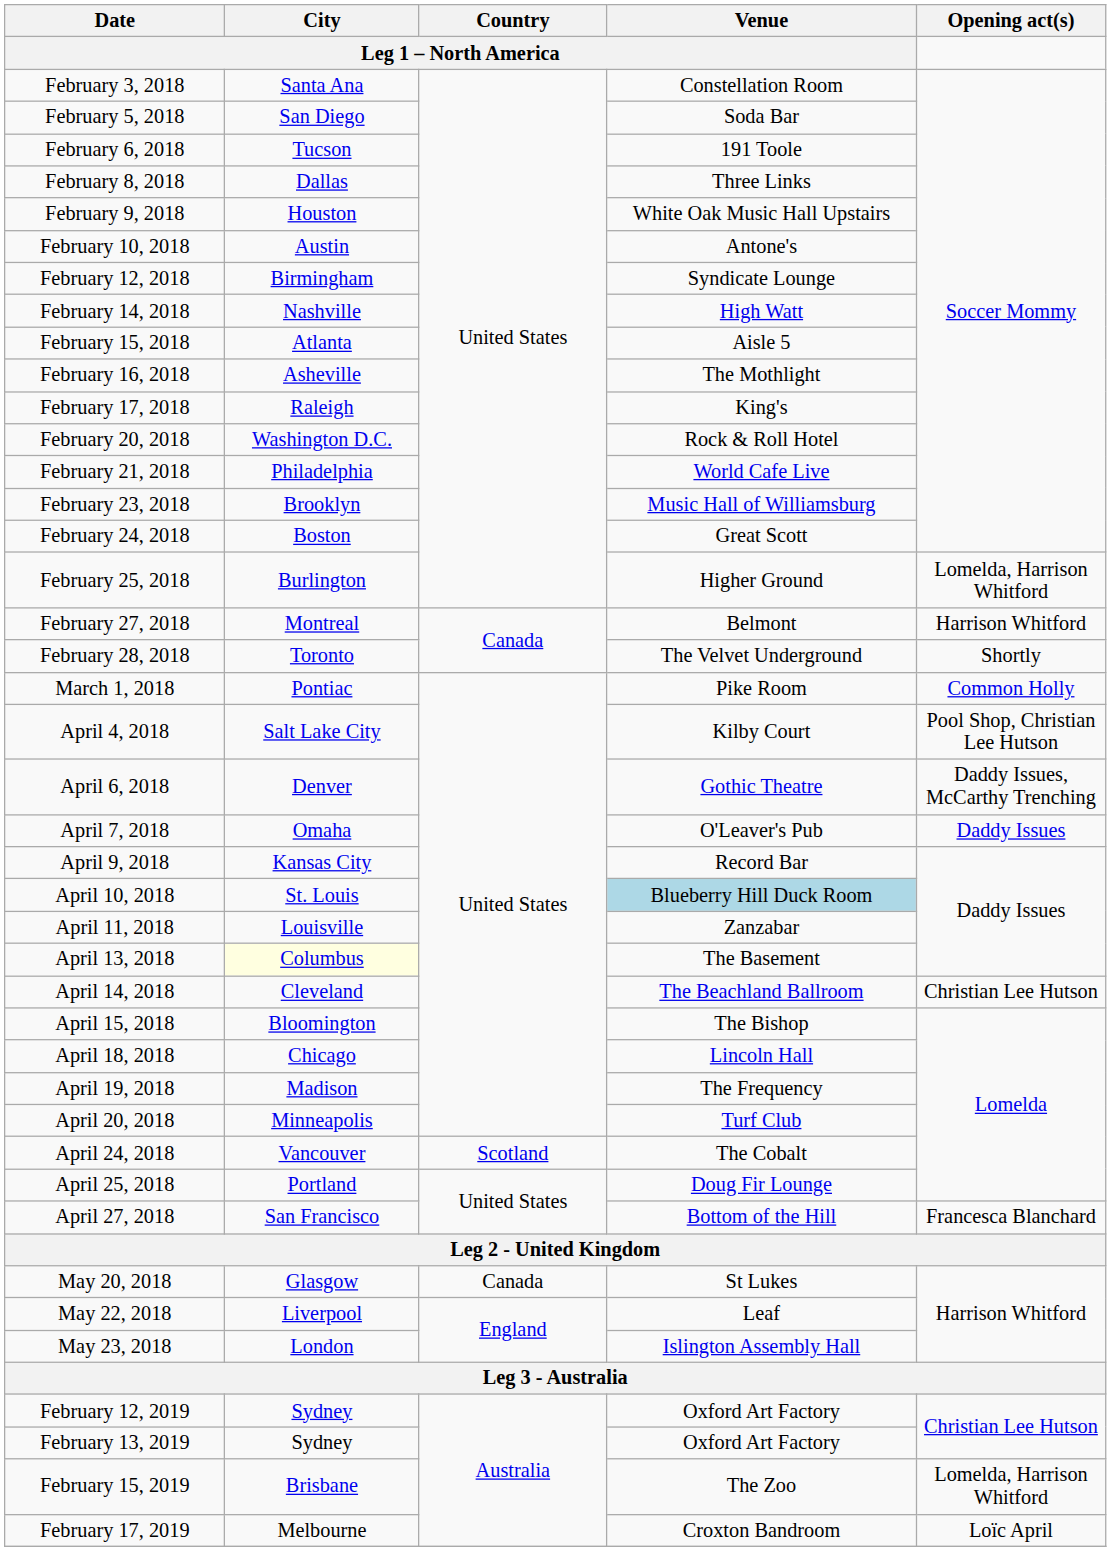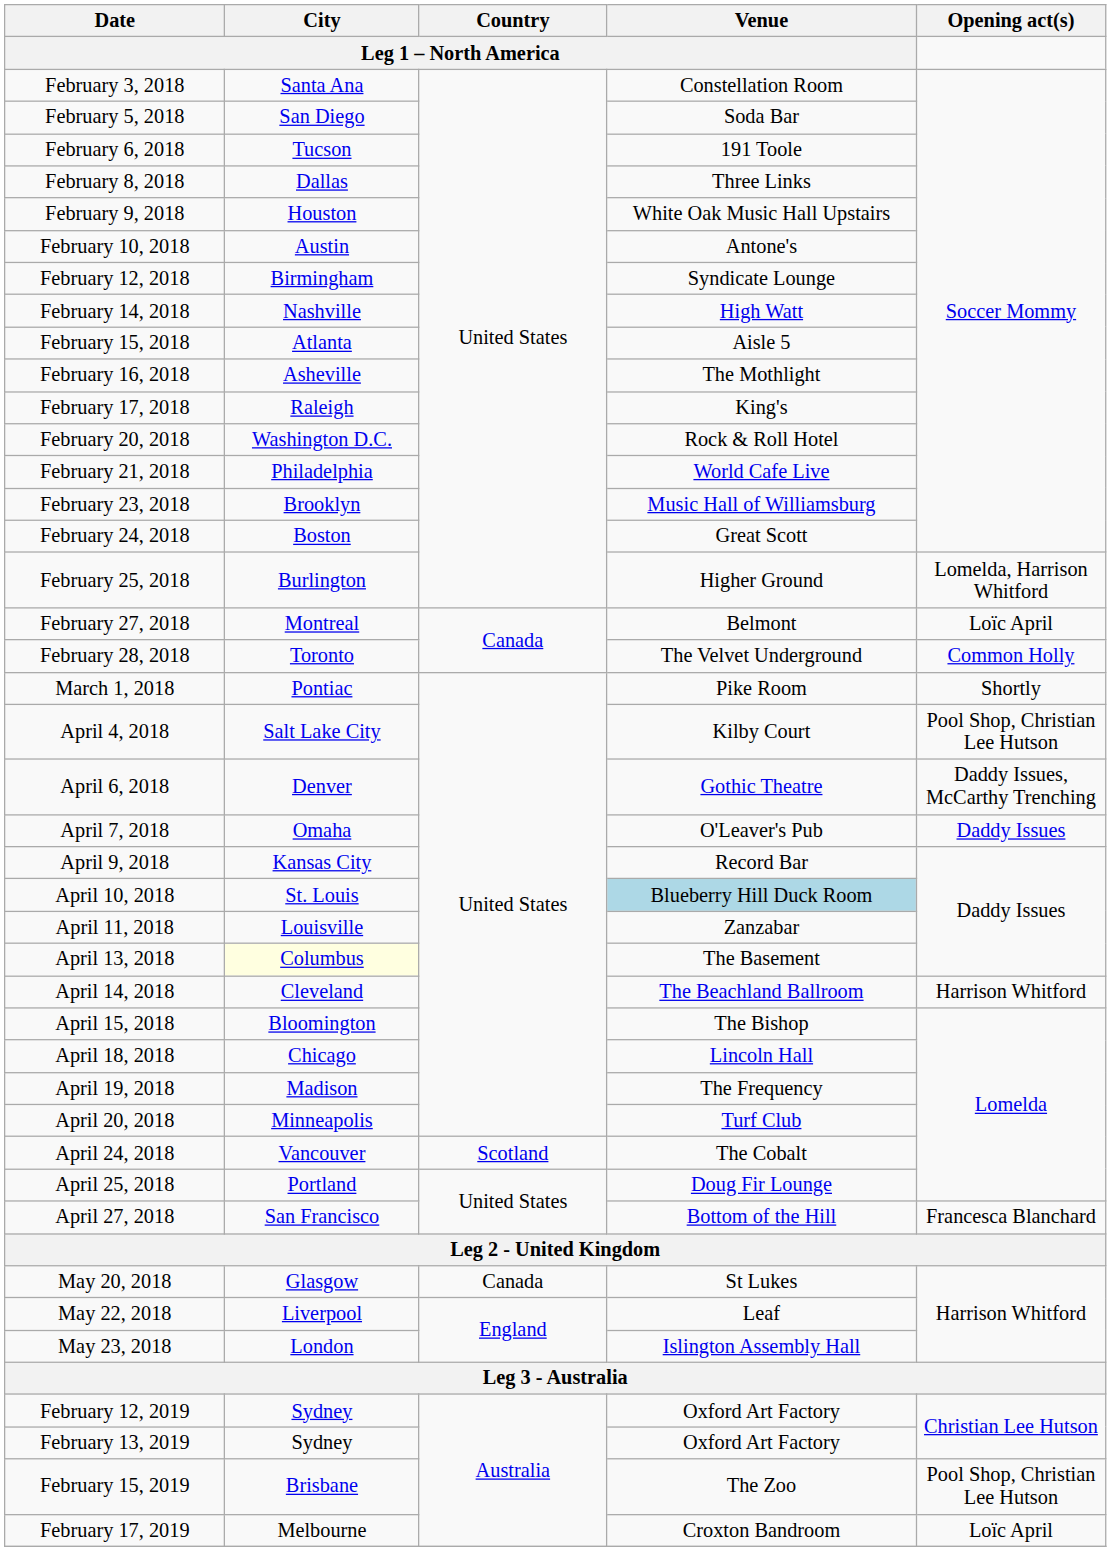February 27, 2018 | Opening act(s): Harrison Whitford -> Loïc April
February 28, 2018 | Opening act(s): Shortly -> Common Holly
March 1, 2018 | Opening act(s): Common Holly -> Shortly
April 14, 2018 | Opening act(s): Christian Lee Hutson -> Harrison Whitford
February 15, 2019 | Opening act(s): Lomelda, Harrison Whitford -> Pool Shop, Christian Lee Hutson
